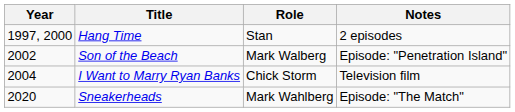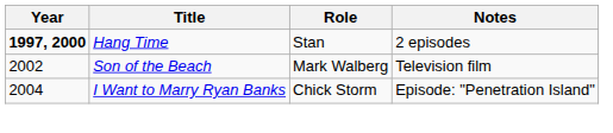Hang Time | Year: normal -> bold
Son of the Beach | Notes: Episode: "Penetration Island" -> Television film
I Want to Marry Ryan Banks | Notes: Television film -> Episode: "Penetration Island"
- row: 2020 | Sneakerheads | Mark Wahlberg | Episode: "The Match"
